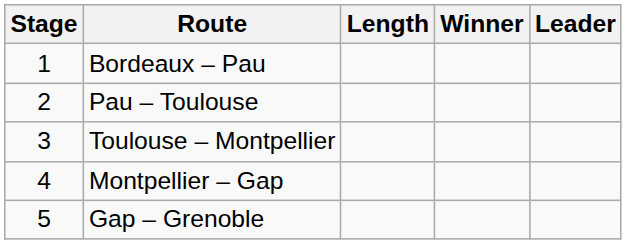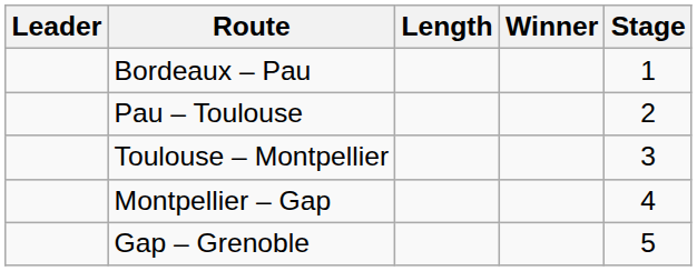columns swapped: Stage <-> Leader
